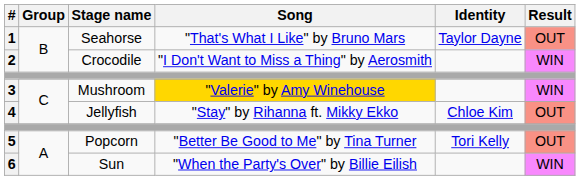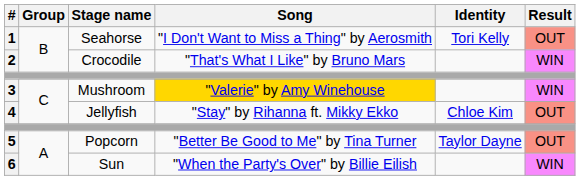1 | Song: "That's What I Like" by Bruno Mars -> "I Don't Want to Miss a Thing" by Aerosmith
1 | Identity: Taylor Dayne -> Tori Kelly
2 | Song: "I Don't Want to Miss a Thing" by Aerosmith -> "That's What I Like" by Bruno Mars
5 | Identity: Tori Kelly -> Taylor Dayne
